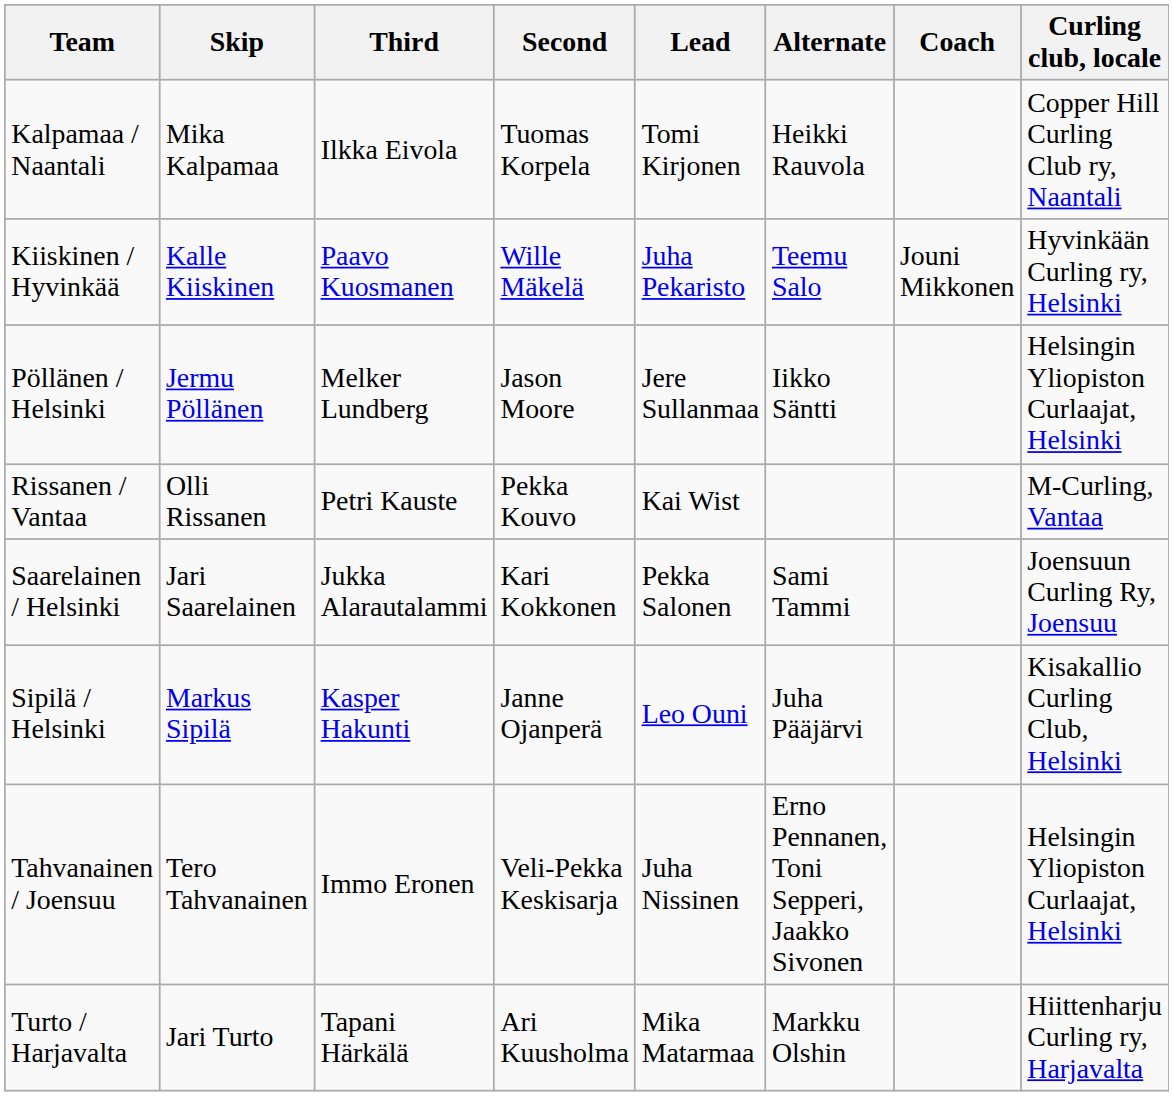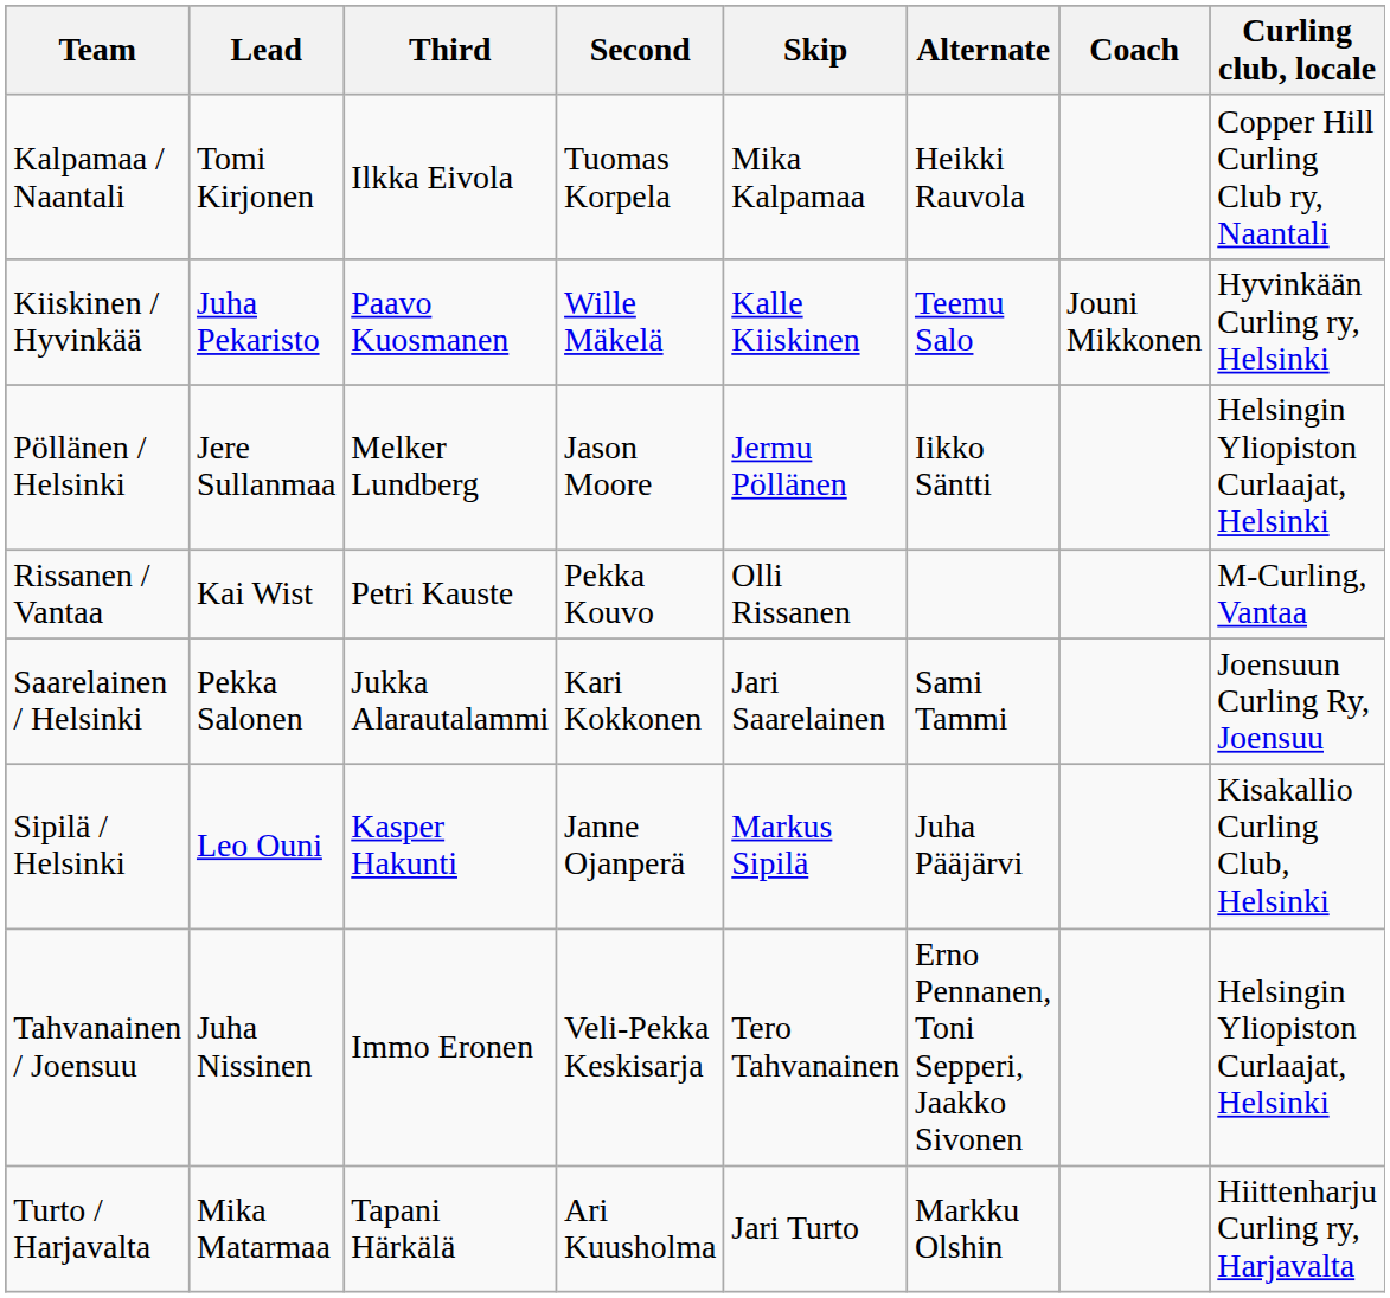columns swapped: Skip <-> Lead
